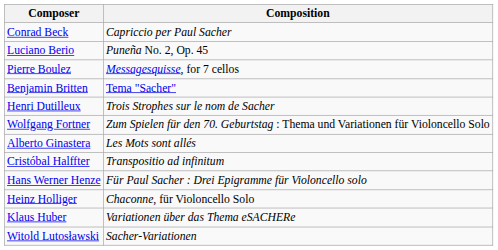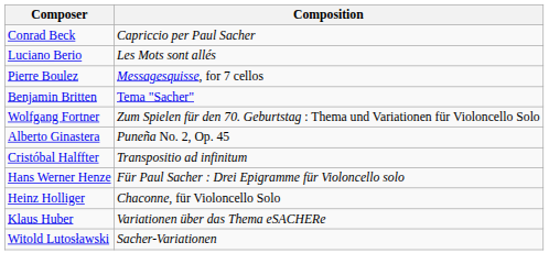Luciano Berio | Composition: Puneña No. 2, Op. 45 -> Les Mots sont allés
- row: Henri Dutilleux | Trois Strophes sur le nom de Sacher
Alberto Ginastera | Composition: Les Mots sont allés -> Puneña No. 2, Op. 45
